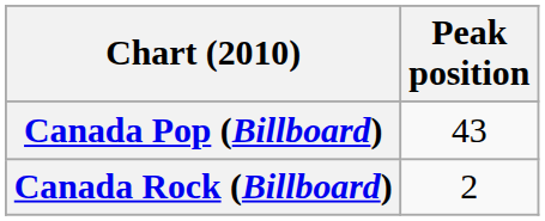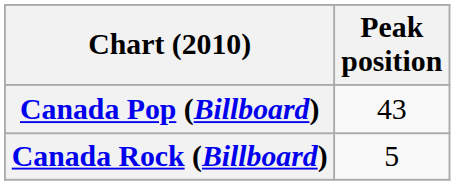Canada Rock (Billboard) | Peak position: 2 -> 5
